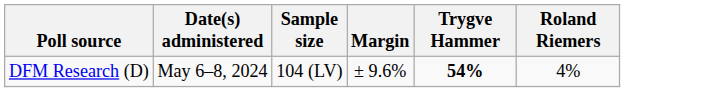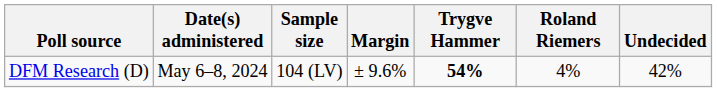+ column: Undecided | 42%
